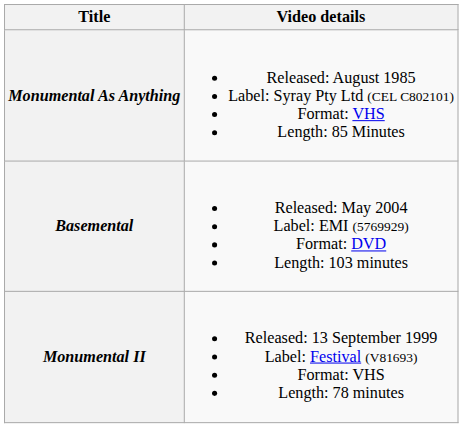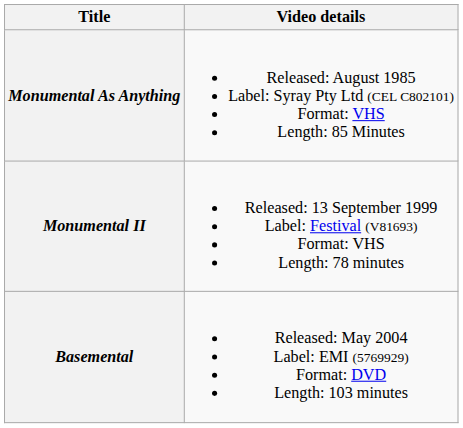rows swapped: Monumental II <-> Basemental
